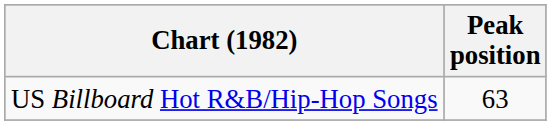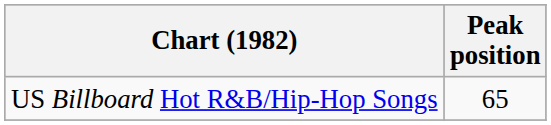US Billboard Hot R&B/Hip-Hop Songs | Peak position: 63 -> 65
